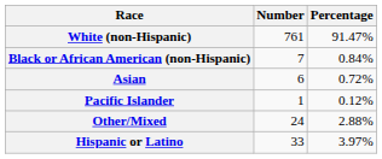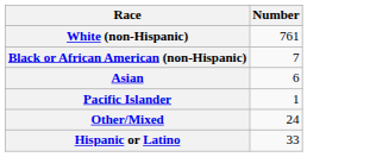- column: Percentage | 91.47% | 0.84% | 0.72% | 0.12% | 2.88% | 3.97%
